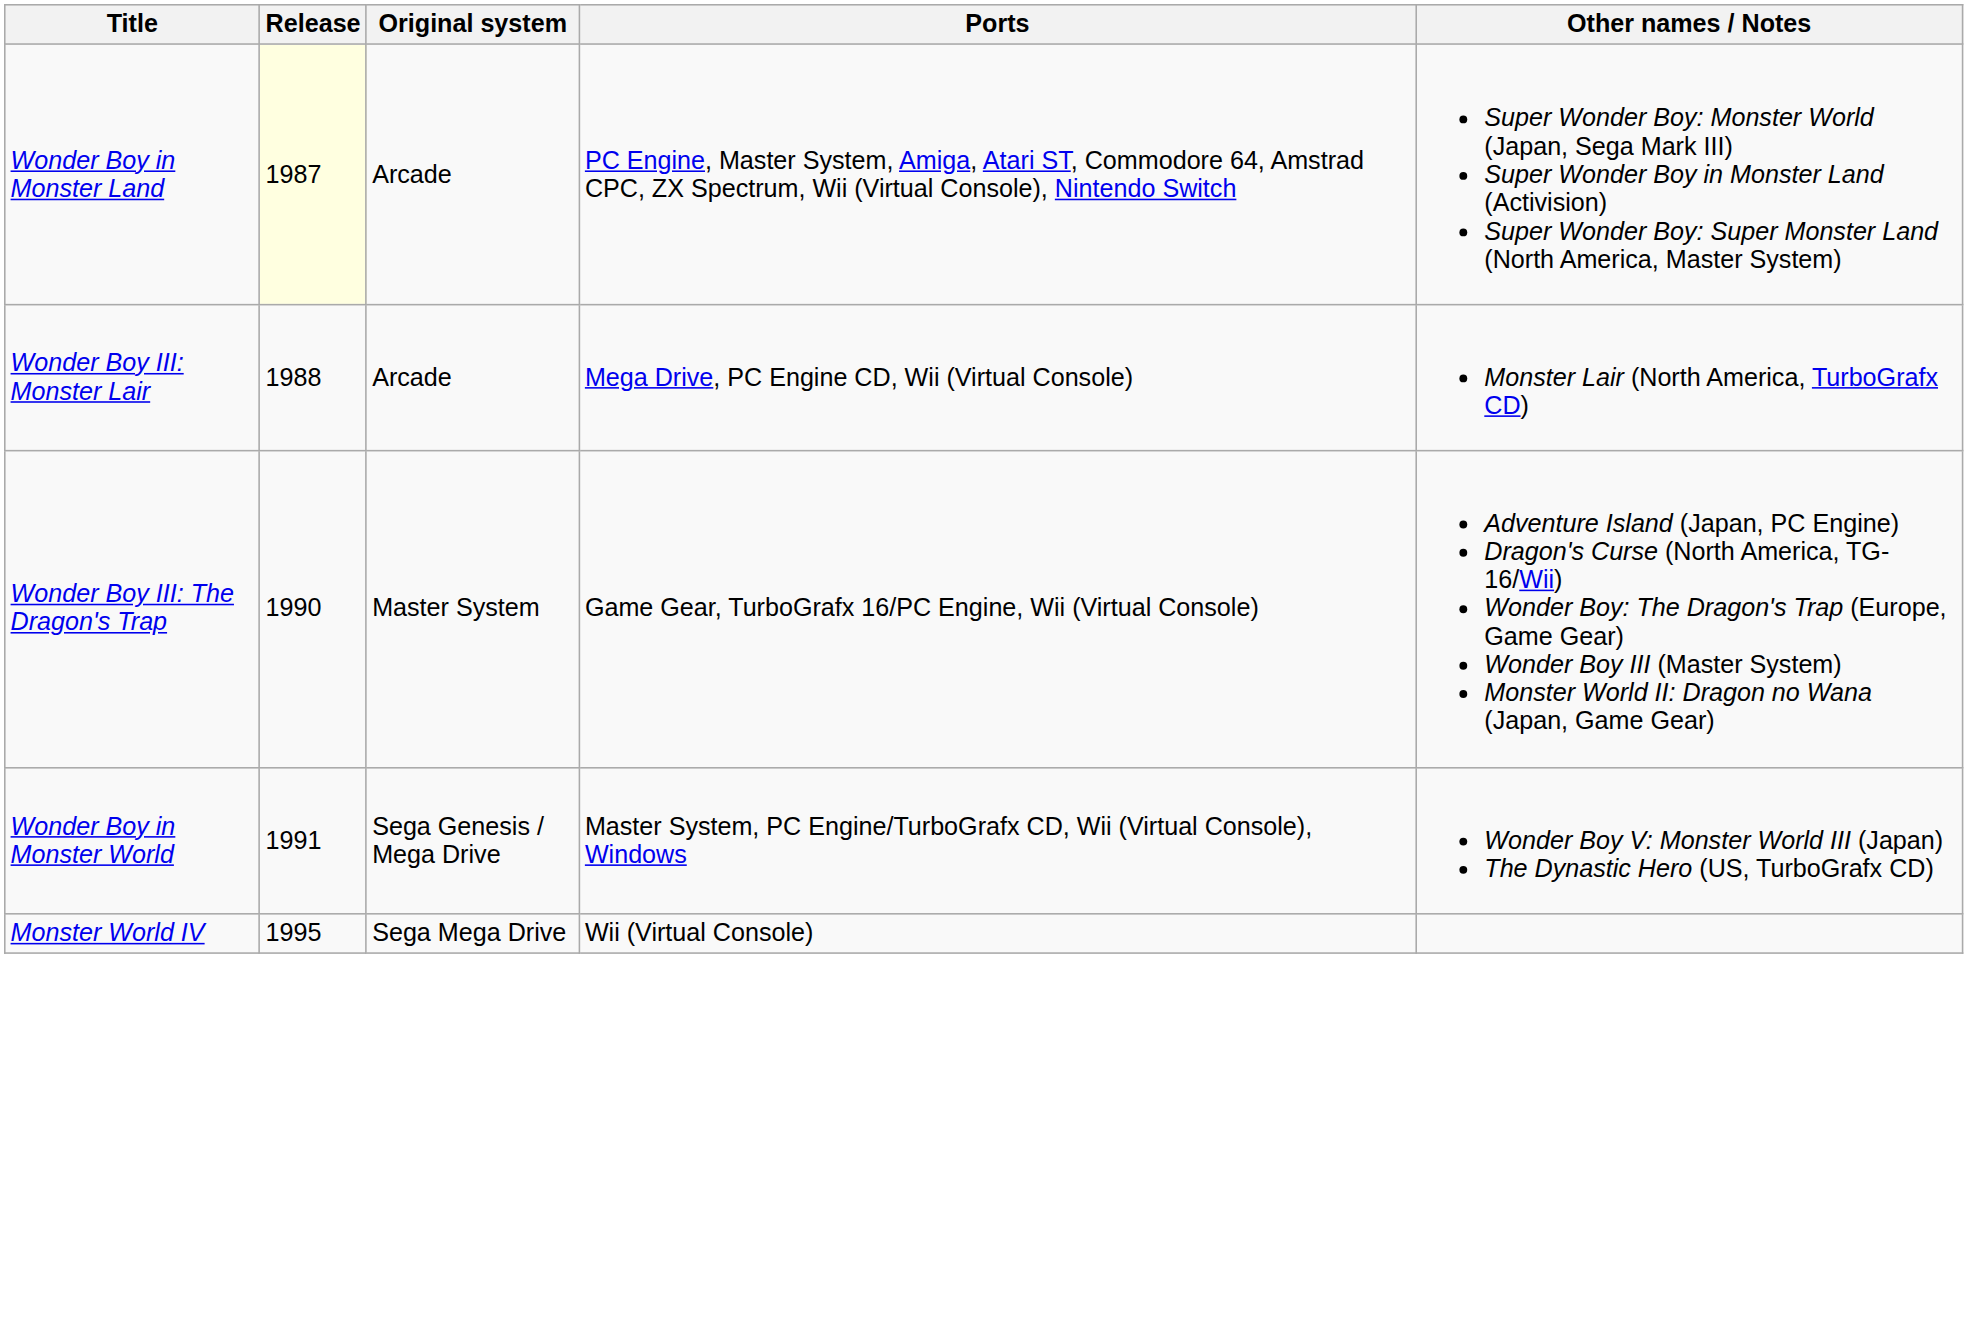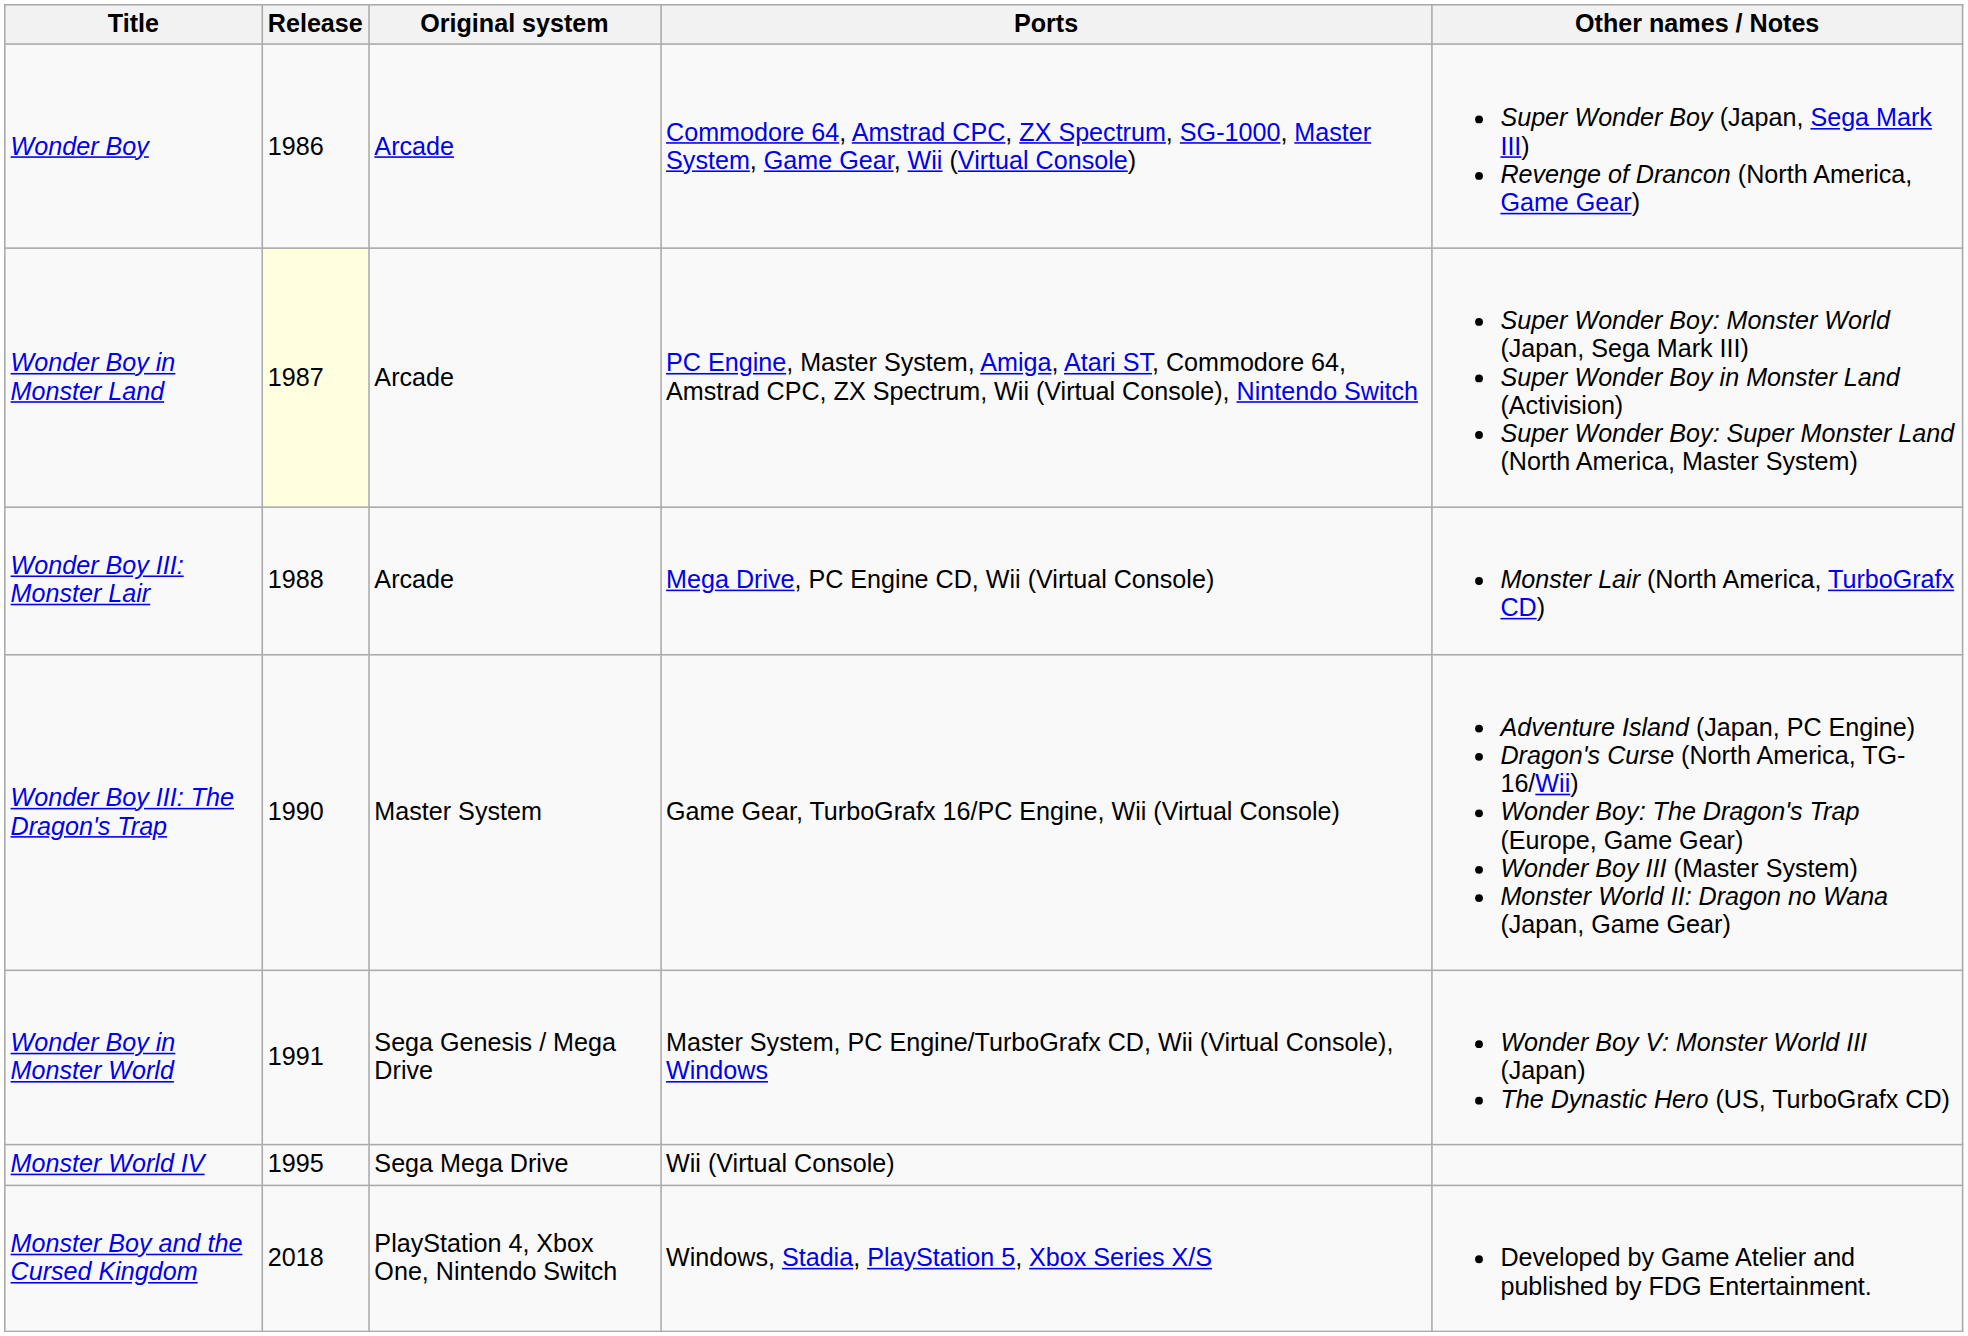+ row: Wonder Boy | 1986 | Arcade | Commodore 64, Amstrad CPC, ZX Spectrum, SG-1000, Master System, Game Gear, Wii (Virtual Console) | Super Wonder Boy (Japan, Sega Mark III) Revenge of Drancon (North America, Game Gear)
+ row: Monster Boy and the Cursed Kingdom | 2018 | PlayStation 4, Xbox One, Nintendo Switch | Windows, Stadia, PlayStation 5, Xbox Series X/S | Developed by Game Atelier and published by FDG Entertainment.
